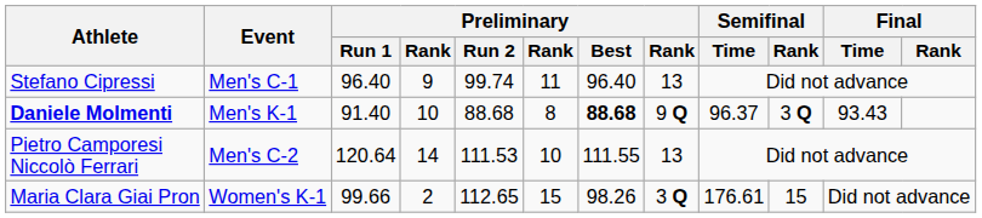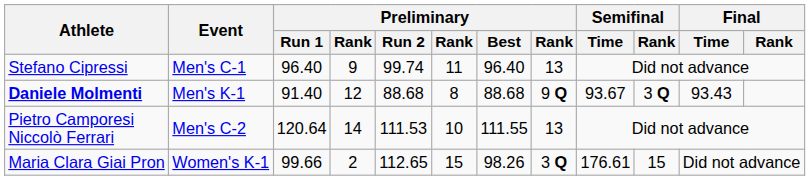Daniele Molmenti | column 4: 10 -> 12
Daniele Molmenti | Preliminary / Best: bold -> normal
Daniele Molmenti | Semifinal / Time: 96.37 -> 93.67
